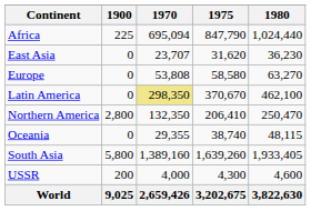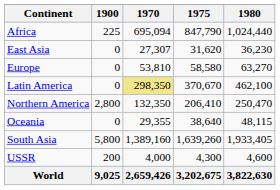East Asia | 1970: 23,707 -> 27,307
Europe | 1970: 53,808 -> 53,810
Oceania | 1975: 38,740 -> 38,640
